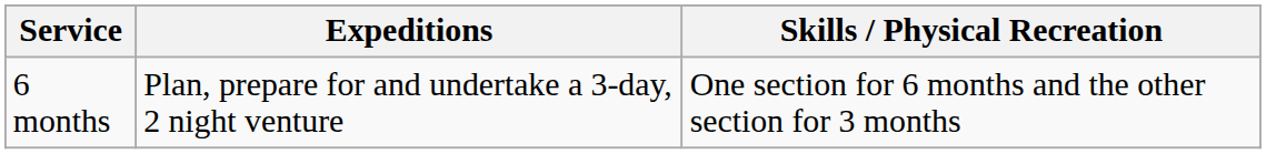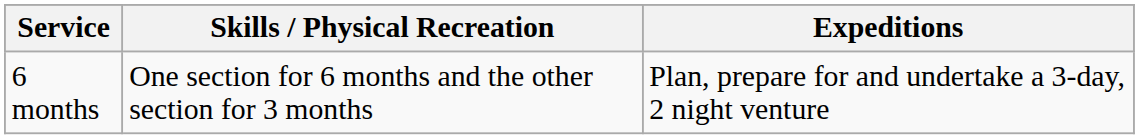columns swapped: Skills / Physical Recreation <-> Expeditions
